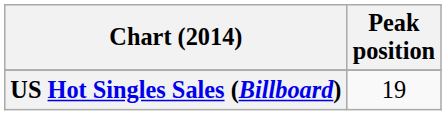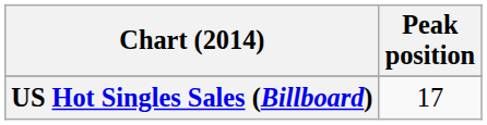US Hot Singles Sales (Billboard) | Peak position: 19 -> 17
